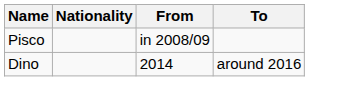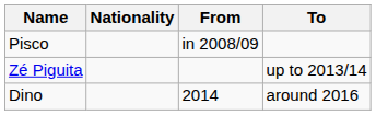+ row: Zé Piguita | up to 2013/14
